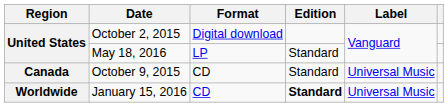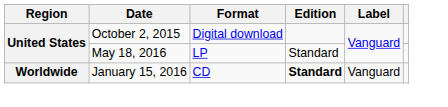- row: Canada | October 9, 2015 | CD | Standard | Universal Music
January 15, 2016 | Label: Universal Music -> Vanguard
